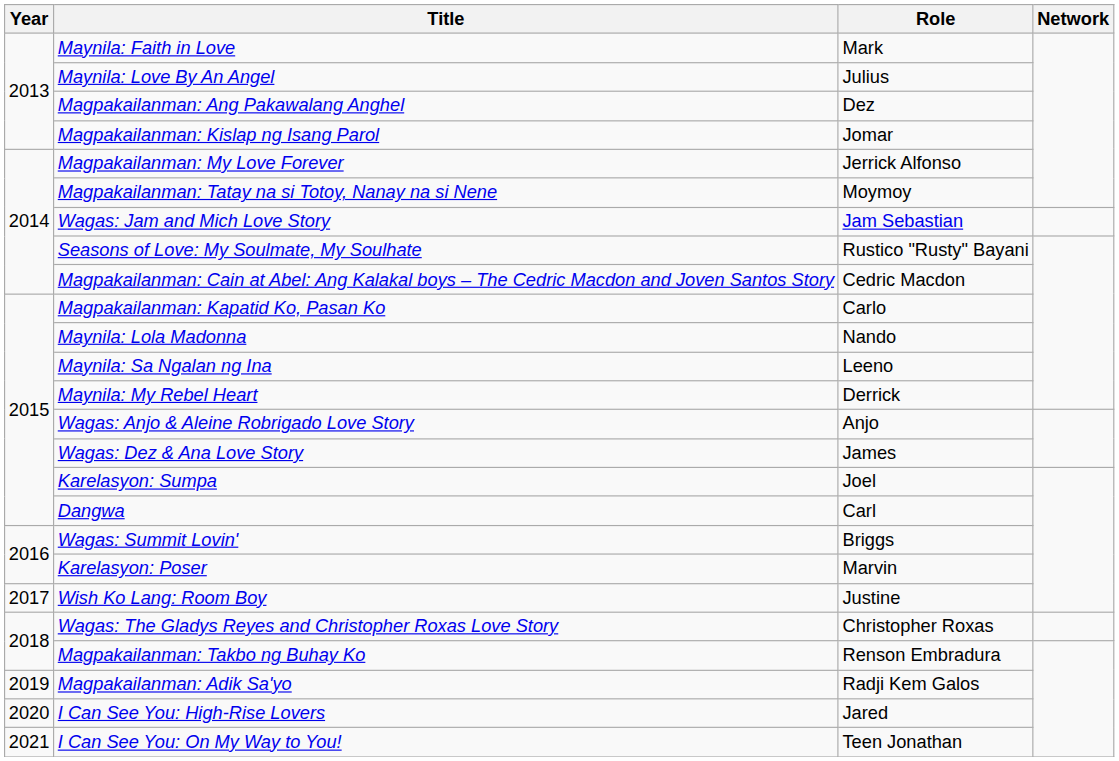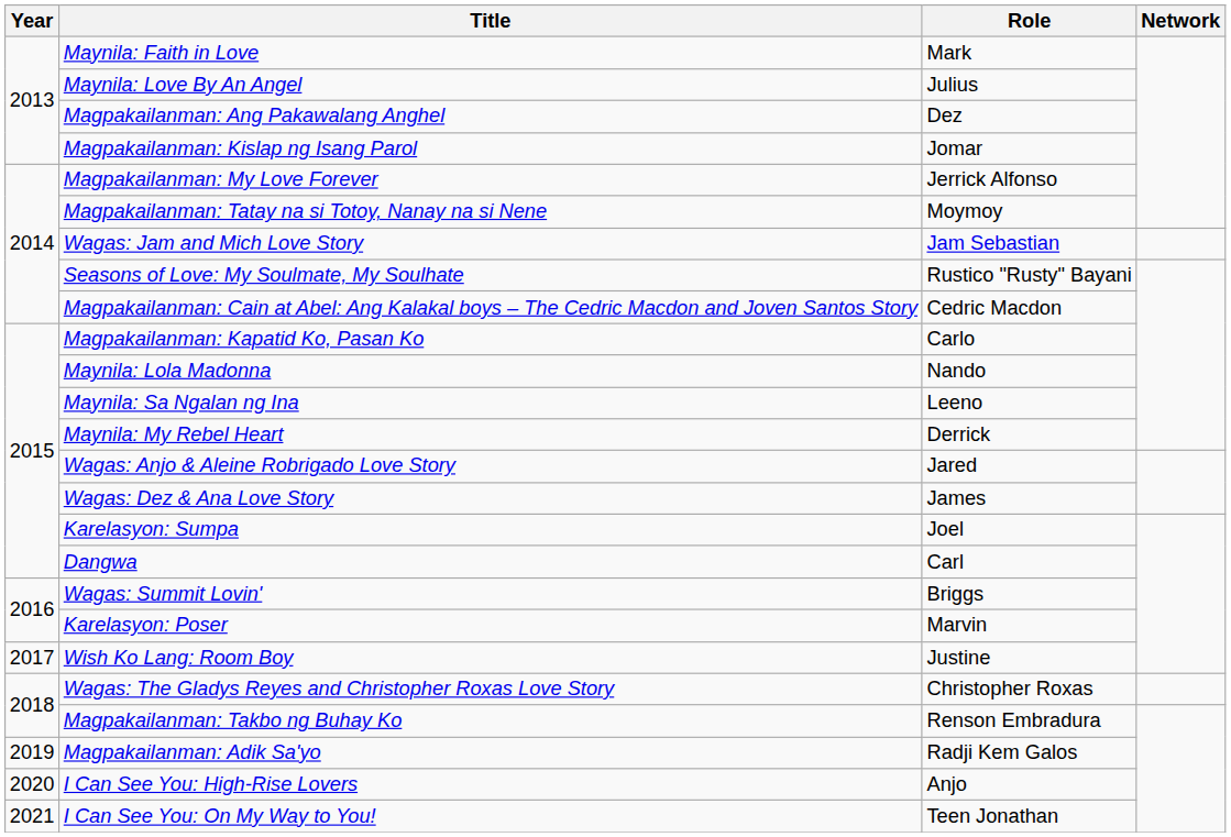Wagas: Anjo & Aleine Robrigado Love Story | Role: Anjo -> Jared
I Can See You: High-Rise Lovers | Role: Jared -> Anjo
